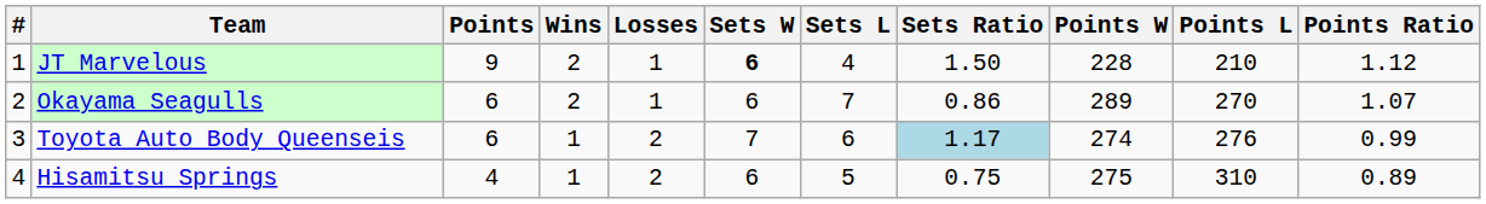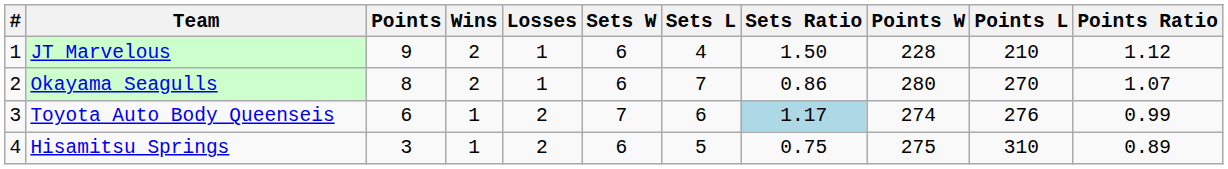JT Marvelous | Sets W: bold -> normal
Okayama Seagulls | Points: 6 -> 8
Okayama Seagulls | Points W: 289 -> 280
Hisamitsu Springs | Points: 4 -> 3
